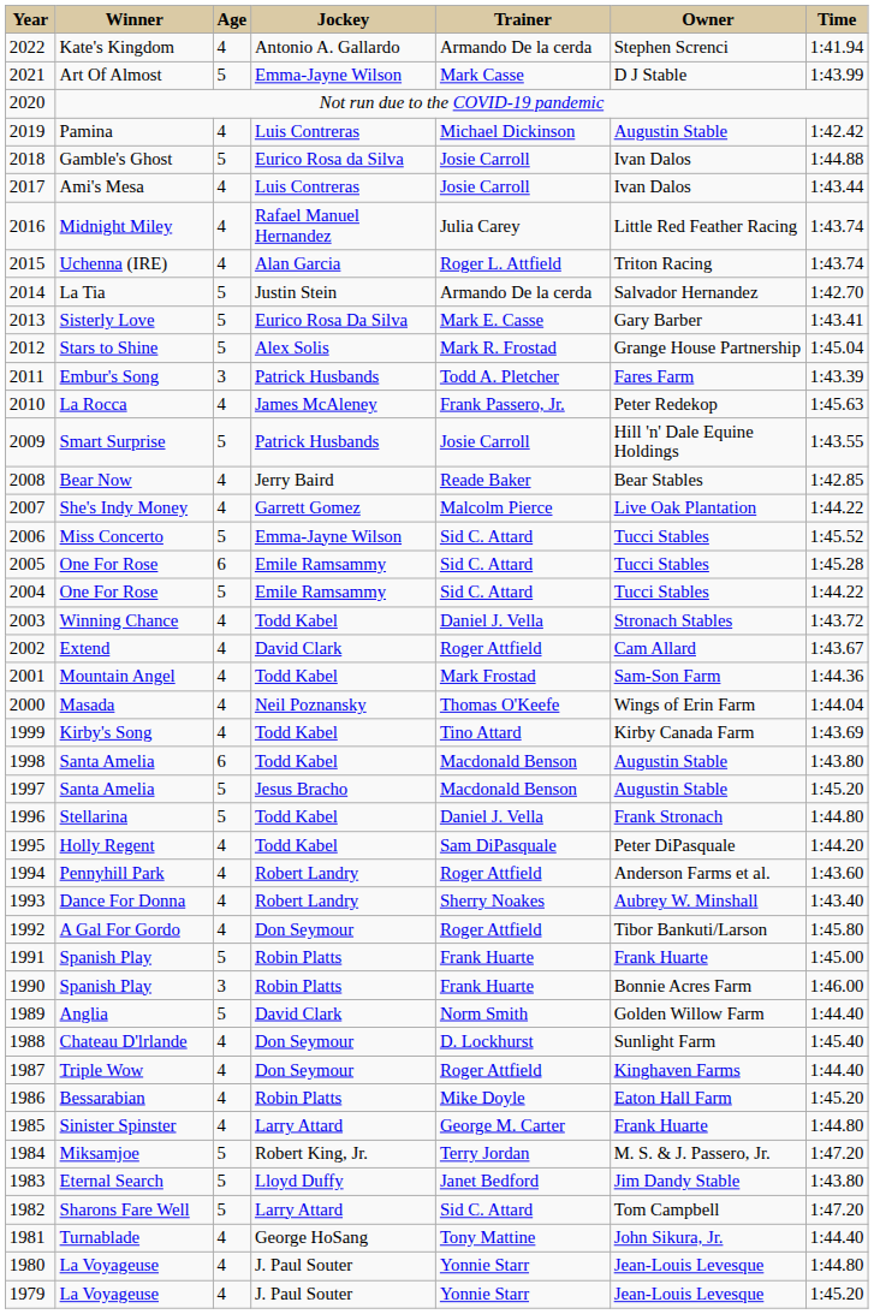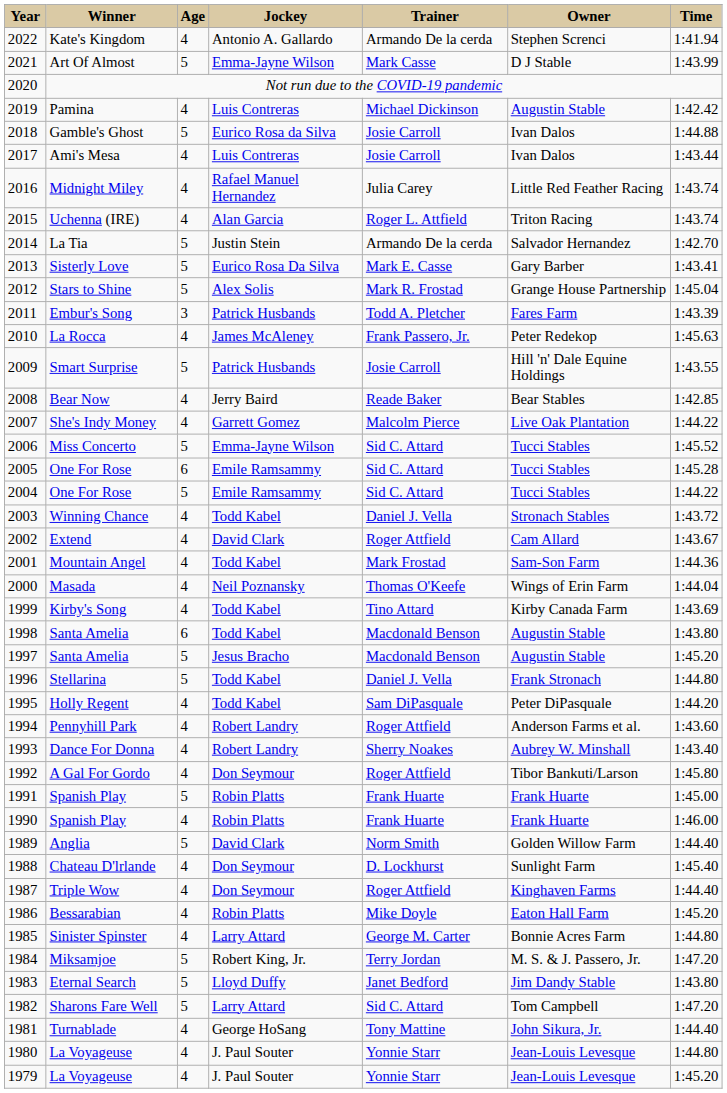1990 / Spanish Play | Age: 3 -> 4
1990 / Spanish Play | Owner: Bonnie Acres Farm -> Frank Huarte
Sinister Spinster | Owner: Frank Huarte -> Bonnie Acres Farm
